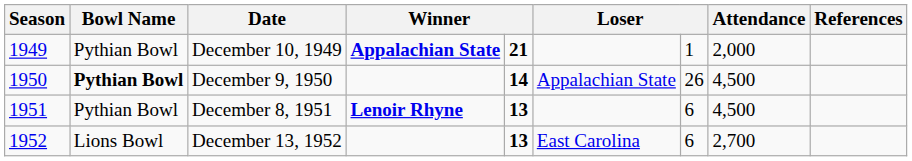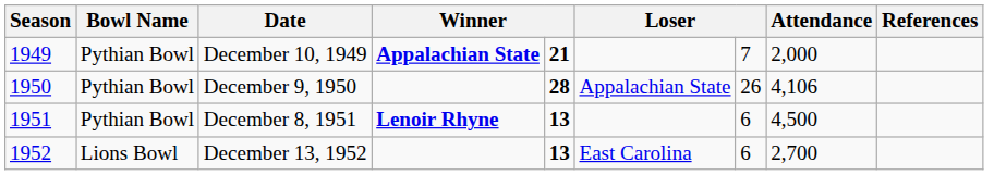December 10, 1949 | column 7: 1 -> 7
December 9, 1950 | Bowl Name: bold -> normal
December 9, 1950 | column 5: 14 -> 28
December 9, 1950 | Attendance: 4,500 -> 4,106
